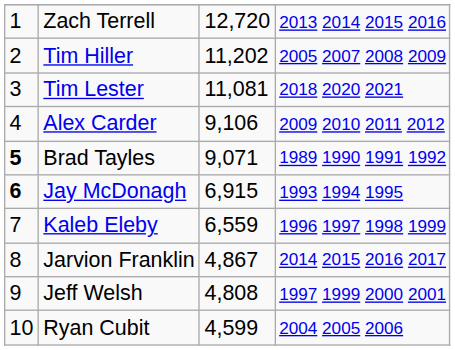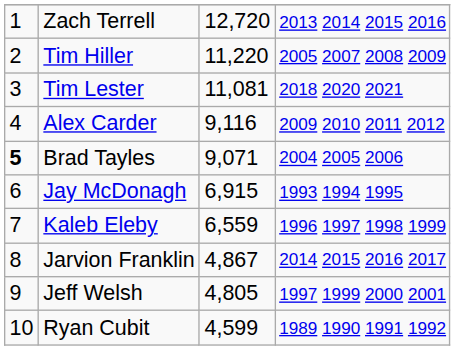Tim Hiller | column 3: 11,202 -> 11,220
Alex Carder | column 3: 9,106 -> 9,116
Brad Tayles | column 4: 1989 1990 1991 1992 -> 2004 2005 2006
Jay McDonagh | column 1: bold -> normal
Jeff Welsh | column 3: 4,808 -> 4,805
Ryan Cubit | column 4: 2004 2005 2006 -> 1989 1990 1991 1992
